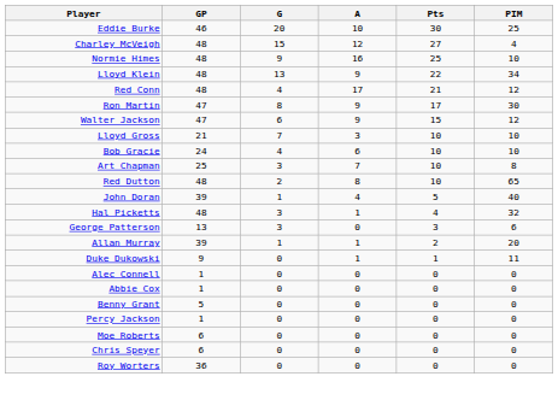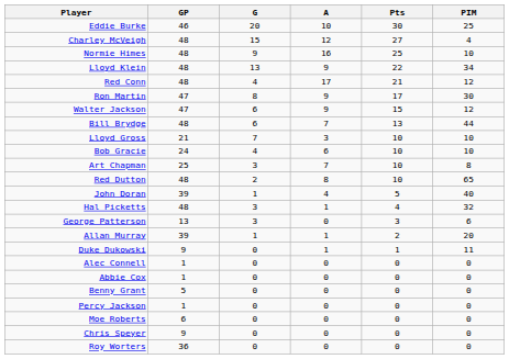+ row: Bill Brydge | 48 | 6 | 7 | 13 | 44
Chris Speyer | GP: 6 -> 9
